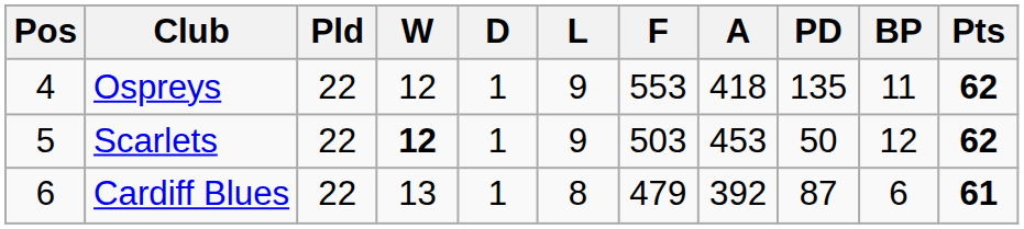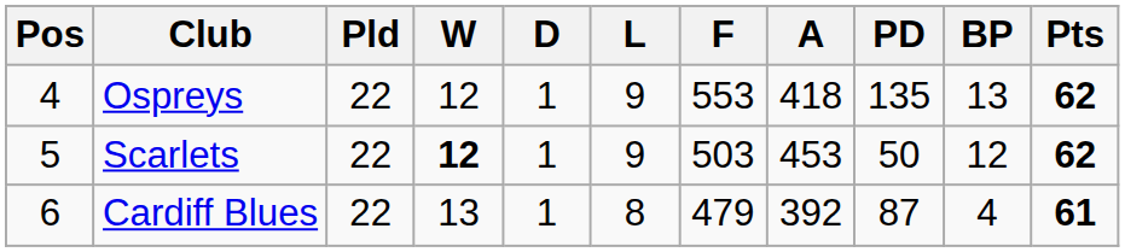Ospreys | BP: 11 -> 13
Cardiff Blues | BP: 6 -> 4
